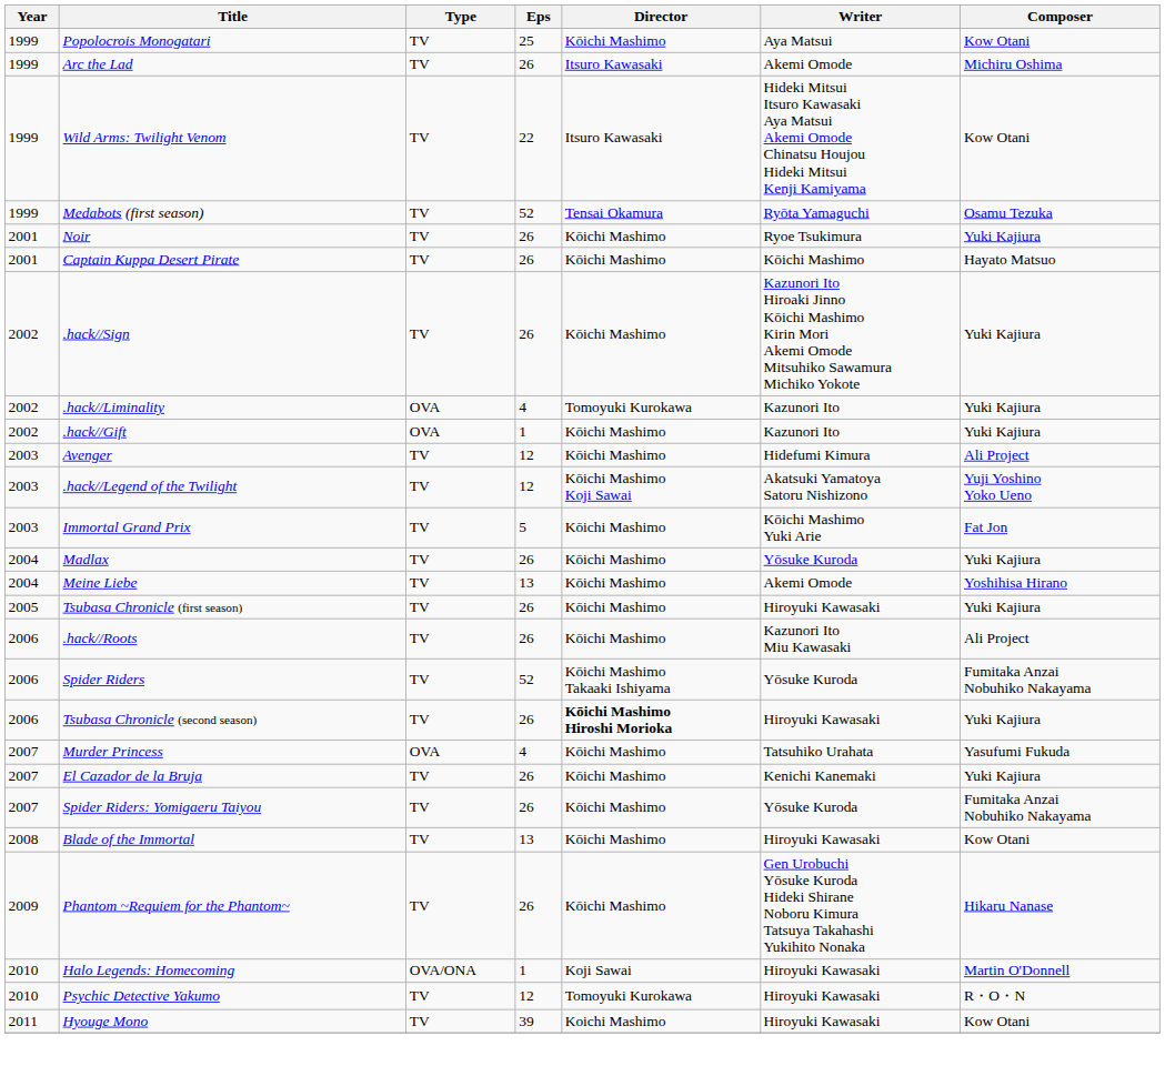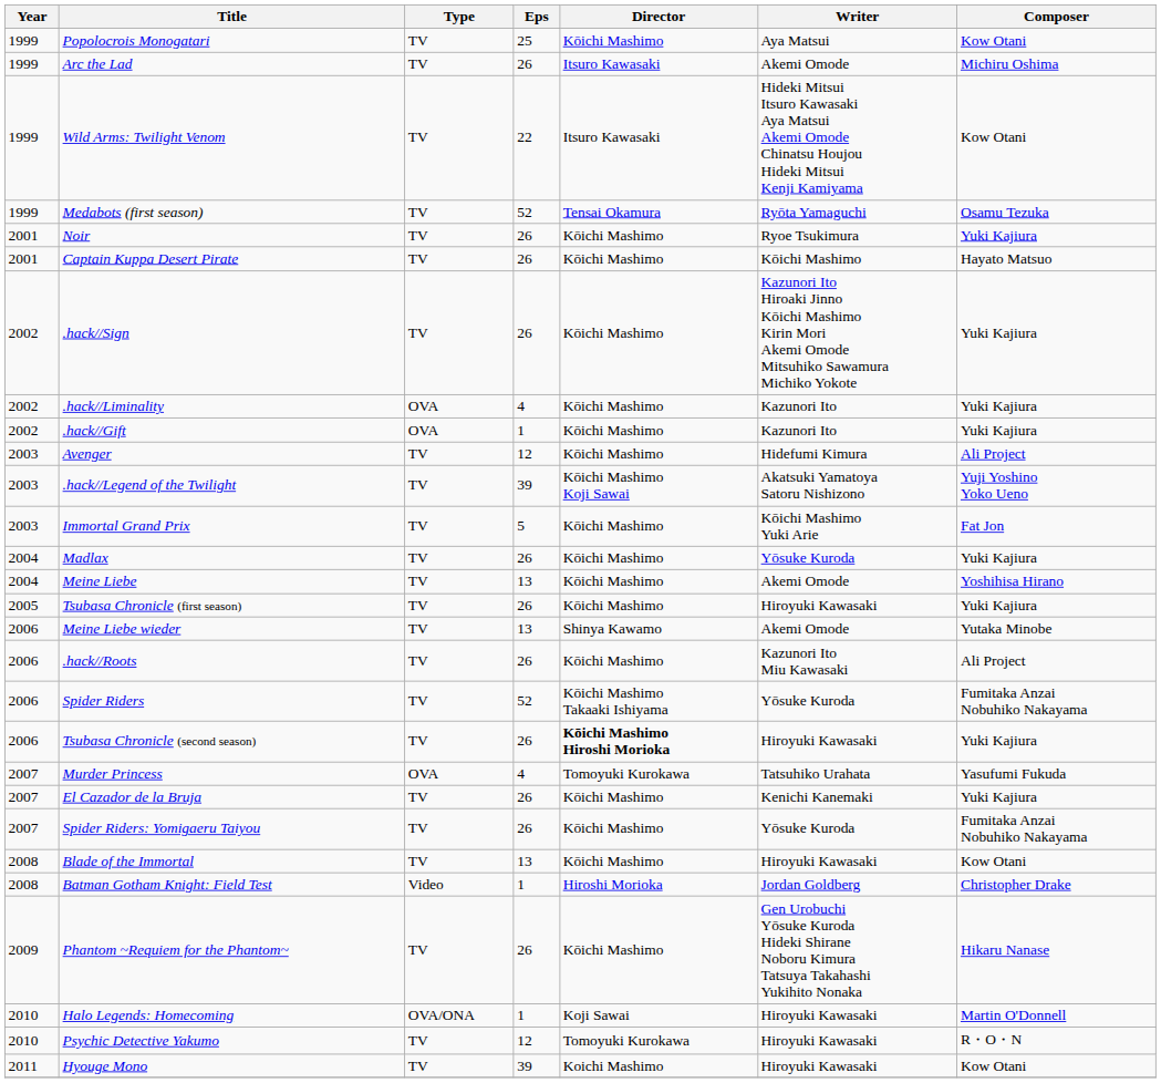.hack//Liminality | Director: Tomoyuki Kurokawa -> Kōichi Mashimo
.hack//Legend of the Twilight | Eps: 12 -> 39
+ row: 2006 | Meine Liebe wieder | TV | 13 | Shinya Kawamo | Akemi Omode | Yutaka Minobe
Murder Princess | Director: Kōichi Mashimo -> Tomoyuki Kurokawa
+ row: 2008 | Batman Gotham Knight: Field Test | Video | 1 | Hiroshi Morioka | Jordan Goldberg | Christopher Drake
